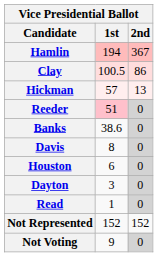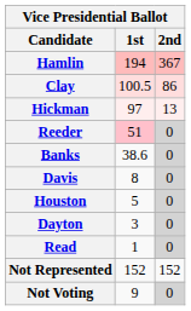Hickman | 1st: 57 -> 97
Houston | 1st: 6 -> 5
